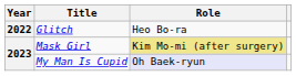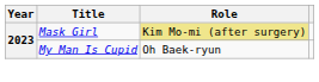- row: 2022 | Glitch | Heo Bo-ra
My Man Is Cupid | Role: lavender background -> no background
